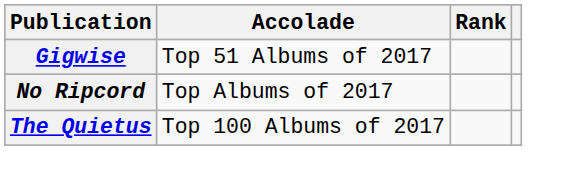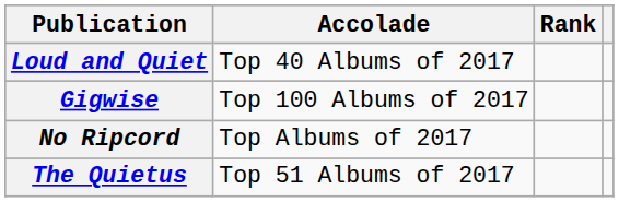+ row: Loud and Quiet | Top 40 Albums of 2017
Gigwise | Accolade: Top 51 Albums of 2017 -> Top 100 Albums of 2017
The Quietus | Accolade: Top 100 Albums of 2017 -> Top 51 Albums of 2017
